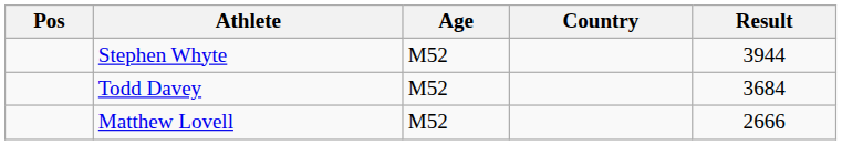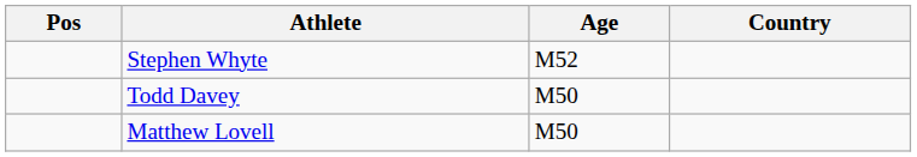- column: Result | 3944 | 3684 | 2666
Todd Davey | Age: M52 -> M50
Matthew Lovell | Age: M52 -> M50
